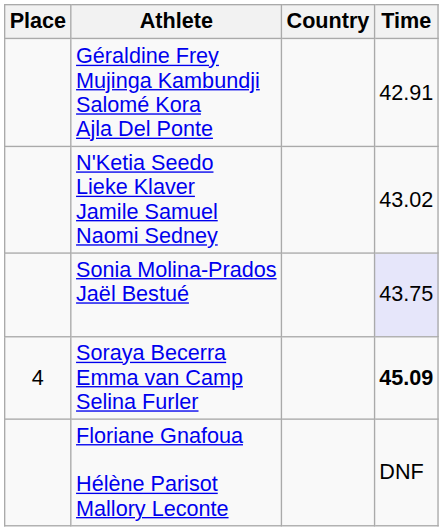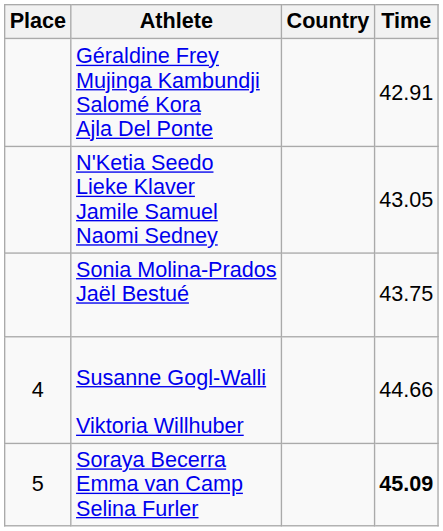N'Ketia Seedo Lieke Klaver Jamile Samuel Naomi Sedney | Time: 43.02 -> 43.05
Sonia Molina-Prados Jaël Bestué | Time: lavender background -> no background
+ row: 4 | Susanne Gogl-Walli Viktoria Willhuber | 44.66
Soraya Becerra Emma van Camp Selina Furler | Place: 4 -> 5
- row: Floriane Gnafoua Hélène Parisot Mallory Leconte | DNF
